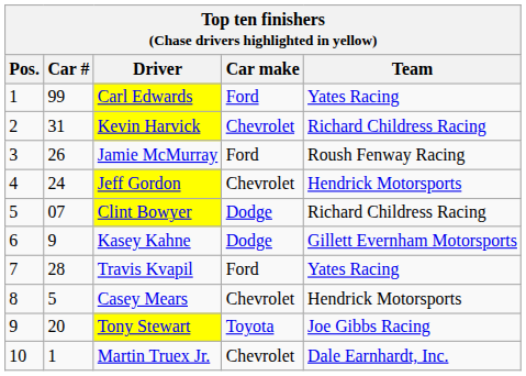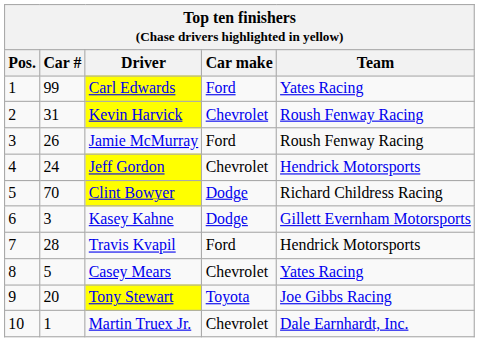Kevin Harvick | Team: Richard Childress Racing -> Roush Fenway Racing
Clint Bowyer | Car #: 07 -> 70
Kasey Kahne | Car #: 9 -> 3
Travis Kvapil | Team: Yates Racing -> Hendrick Motorsports
Casey Mears | Team: Hendrick Motorsports -> Yates Racing
